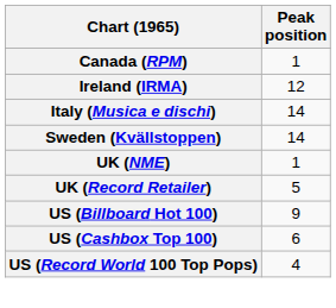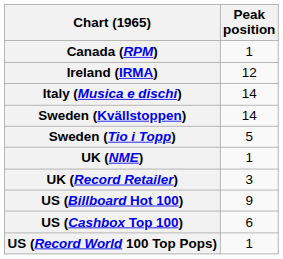+ row: Sweden (Tio i Topp) | 5
UK (Record Retailer) | Peak position: 5 -> 3
US (Record World 100 Top Pops) | Peak position: 4 -> 1
